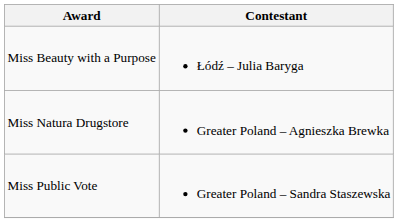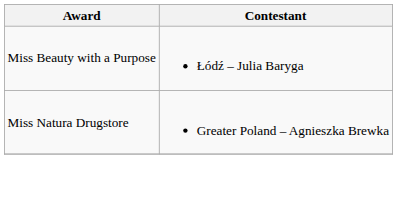- row: Miss Public Vote | Greater Poland – Sandra Staszewska
